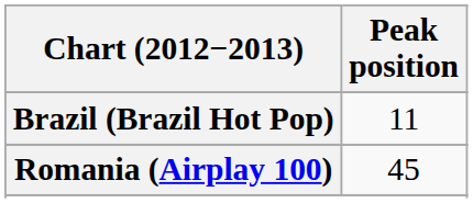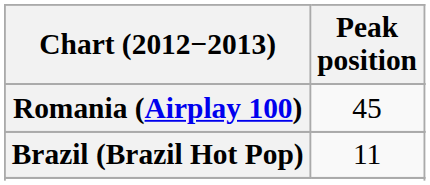rows swapped: Brazil (Brazil Hot Pop) <-> Romania (Airplay 100)
